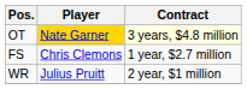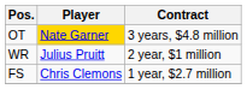OT | Contract: lightyellow background -> no background
rows swapped: FS <-> WR
